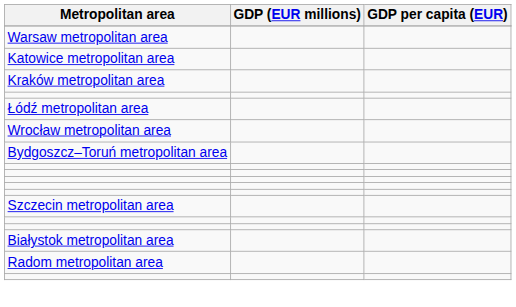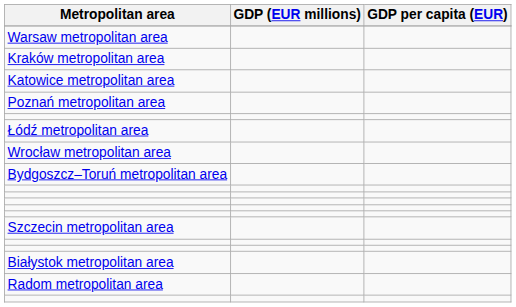rows swapped: Katowice metropolitan area <-> Kraków metropolitan area
+ row: Poznań metropolitan area
